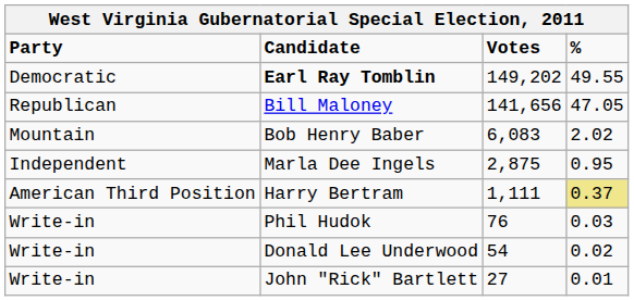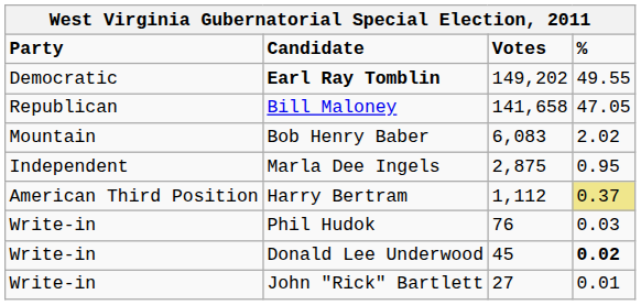Bill Maloney | Votes: 141,656 -> 141,658
Harry Bertram | Votes: 1,111 -> 1,112
Donald Lee Underwood | Votes: 54 -> 45
Donald Lee Underwood | %: normal -> bold
